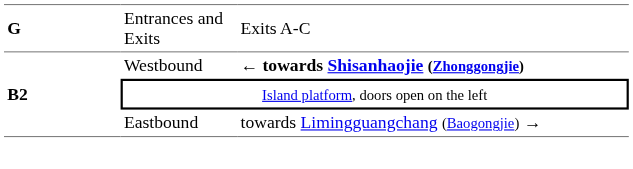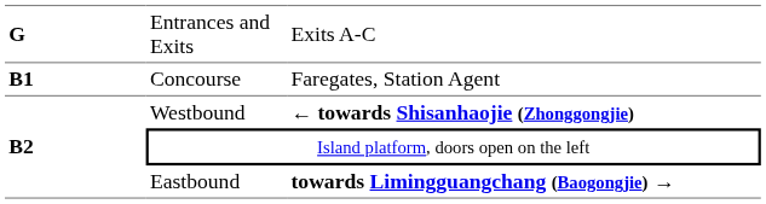+ row: B1 | Concourse | Faregates, Station Agent
Eastbound | column 3: normal -> bold
